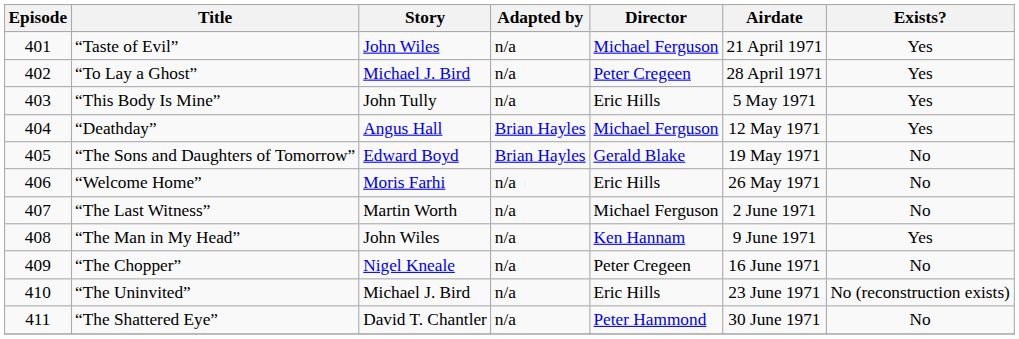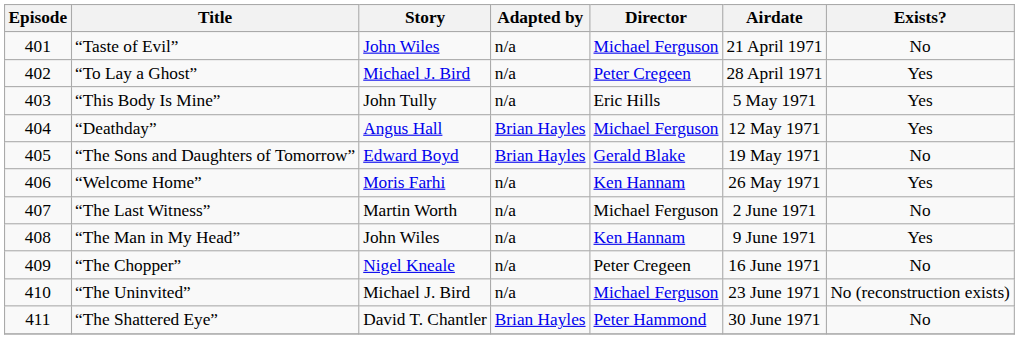“Taste of Evil” | Exists?: Yes -> No
“Welcome Home” | Director: Eric Hills -> Ken Hannam
“Welcome Home” | Exists?: No -> Yes
“The Uninvited” | Director: Eric Hills -> Michael Ferguson
“The Shattered Eye” | Adapted by: n/a -> Brian Hayles
